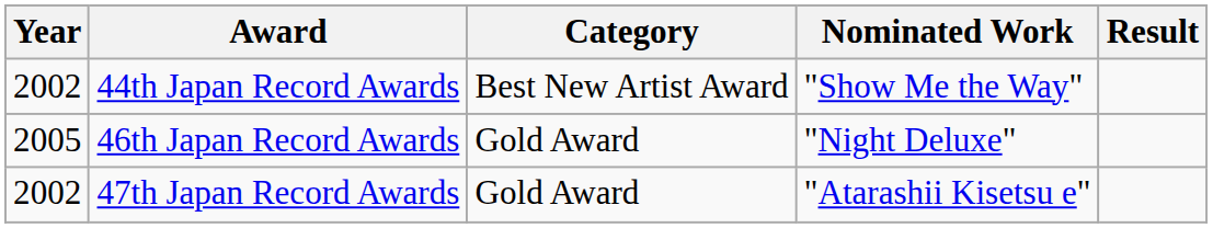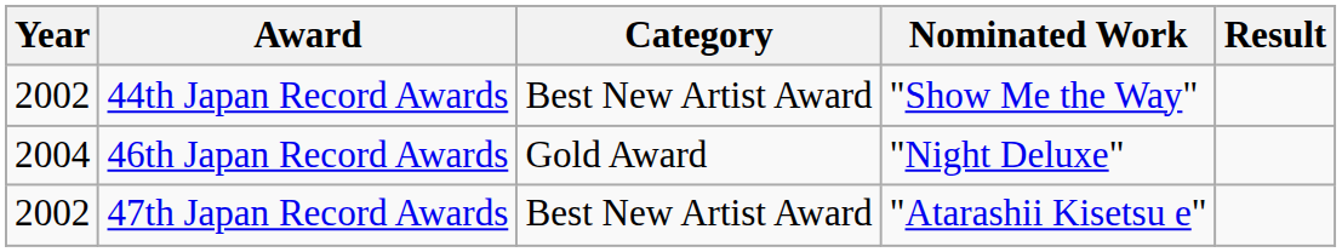46th Japan Record Awards | Year: 2005 -> 2004
47th Japan Record Awards | Category: Gold Award -> Best New Artist Award
